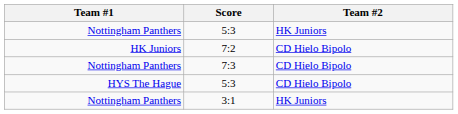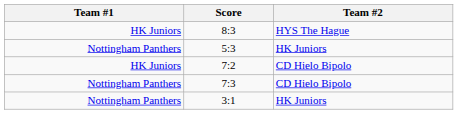+ row: HK Juniors | 8:3 | HYS The Hague
- row: HYS The Hague | 5:3 | CD Hielo Bipolo
